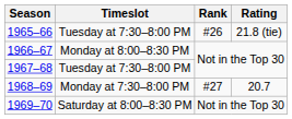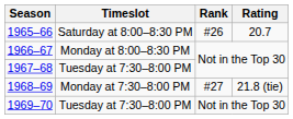1965–66 | Timeslot: Tuesday at 7:30–8:00 PM -> Saturday at 8:00–8:30 PM
1965–66 | Rating: 21.8 (tie) -> 20.7
1968–69 | Rating: 20.7 -> 21.8 (tie)
1969–70 | Timeslot: Saturday at 8:00–8:30 PM -> Tuesday at 7:30–8:00 PM
